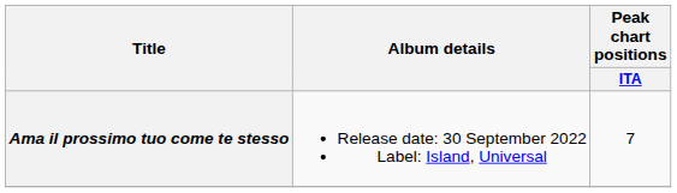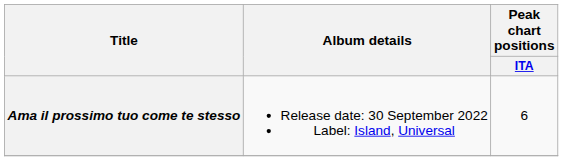Ama il prossimo tuo come te stesso | Peak chart positions / ITA: 7 -> 6
